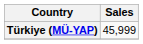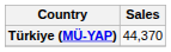Türkiye (MÜ-YAP) | Sales: 45,999 -> 44,370
